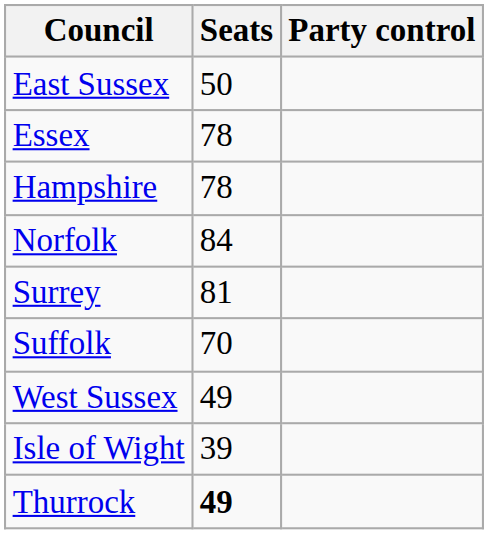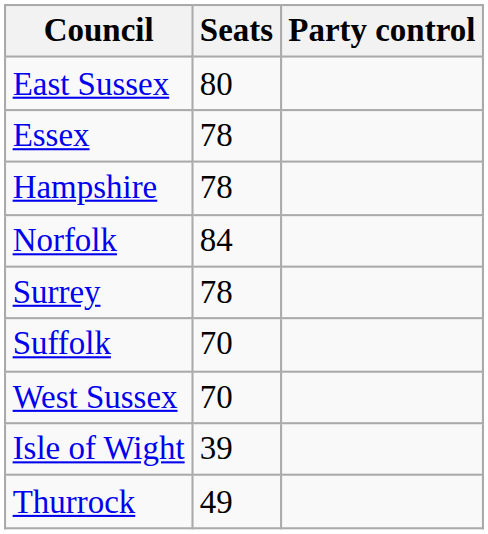East Sussex | Seats: 50 -> 80
Surrey | Seats: 81 -> 78
West Sussex | Seats: 49 -> 70
Thurrock | Seats: bold -> normal
